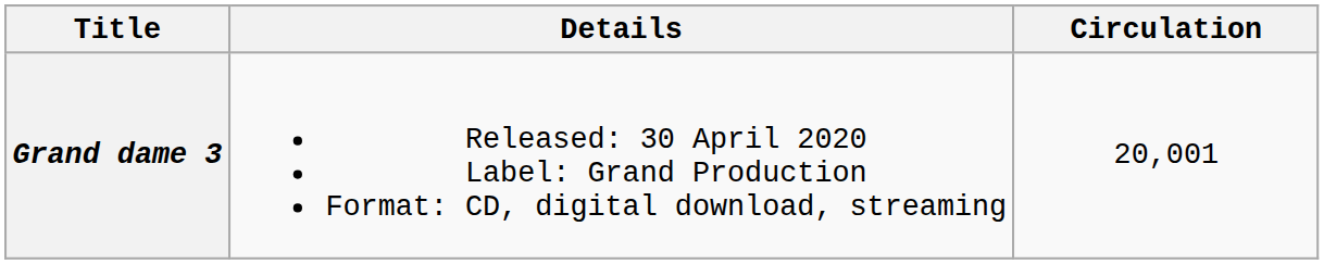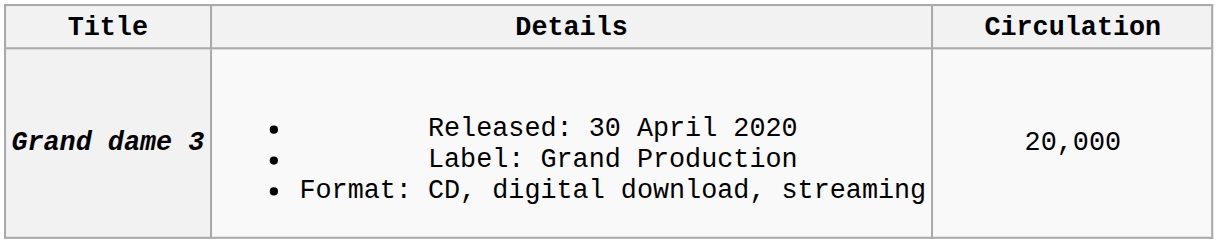Grand dame 3 | Circulation: 20,001 -> 20,000
